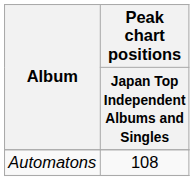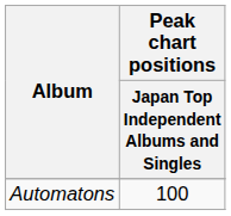Automatons | column 2: 108 -> 100
